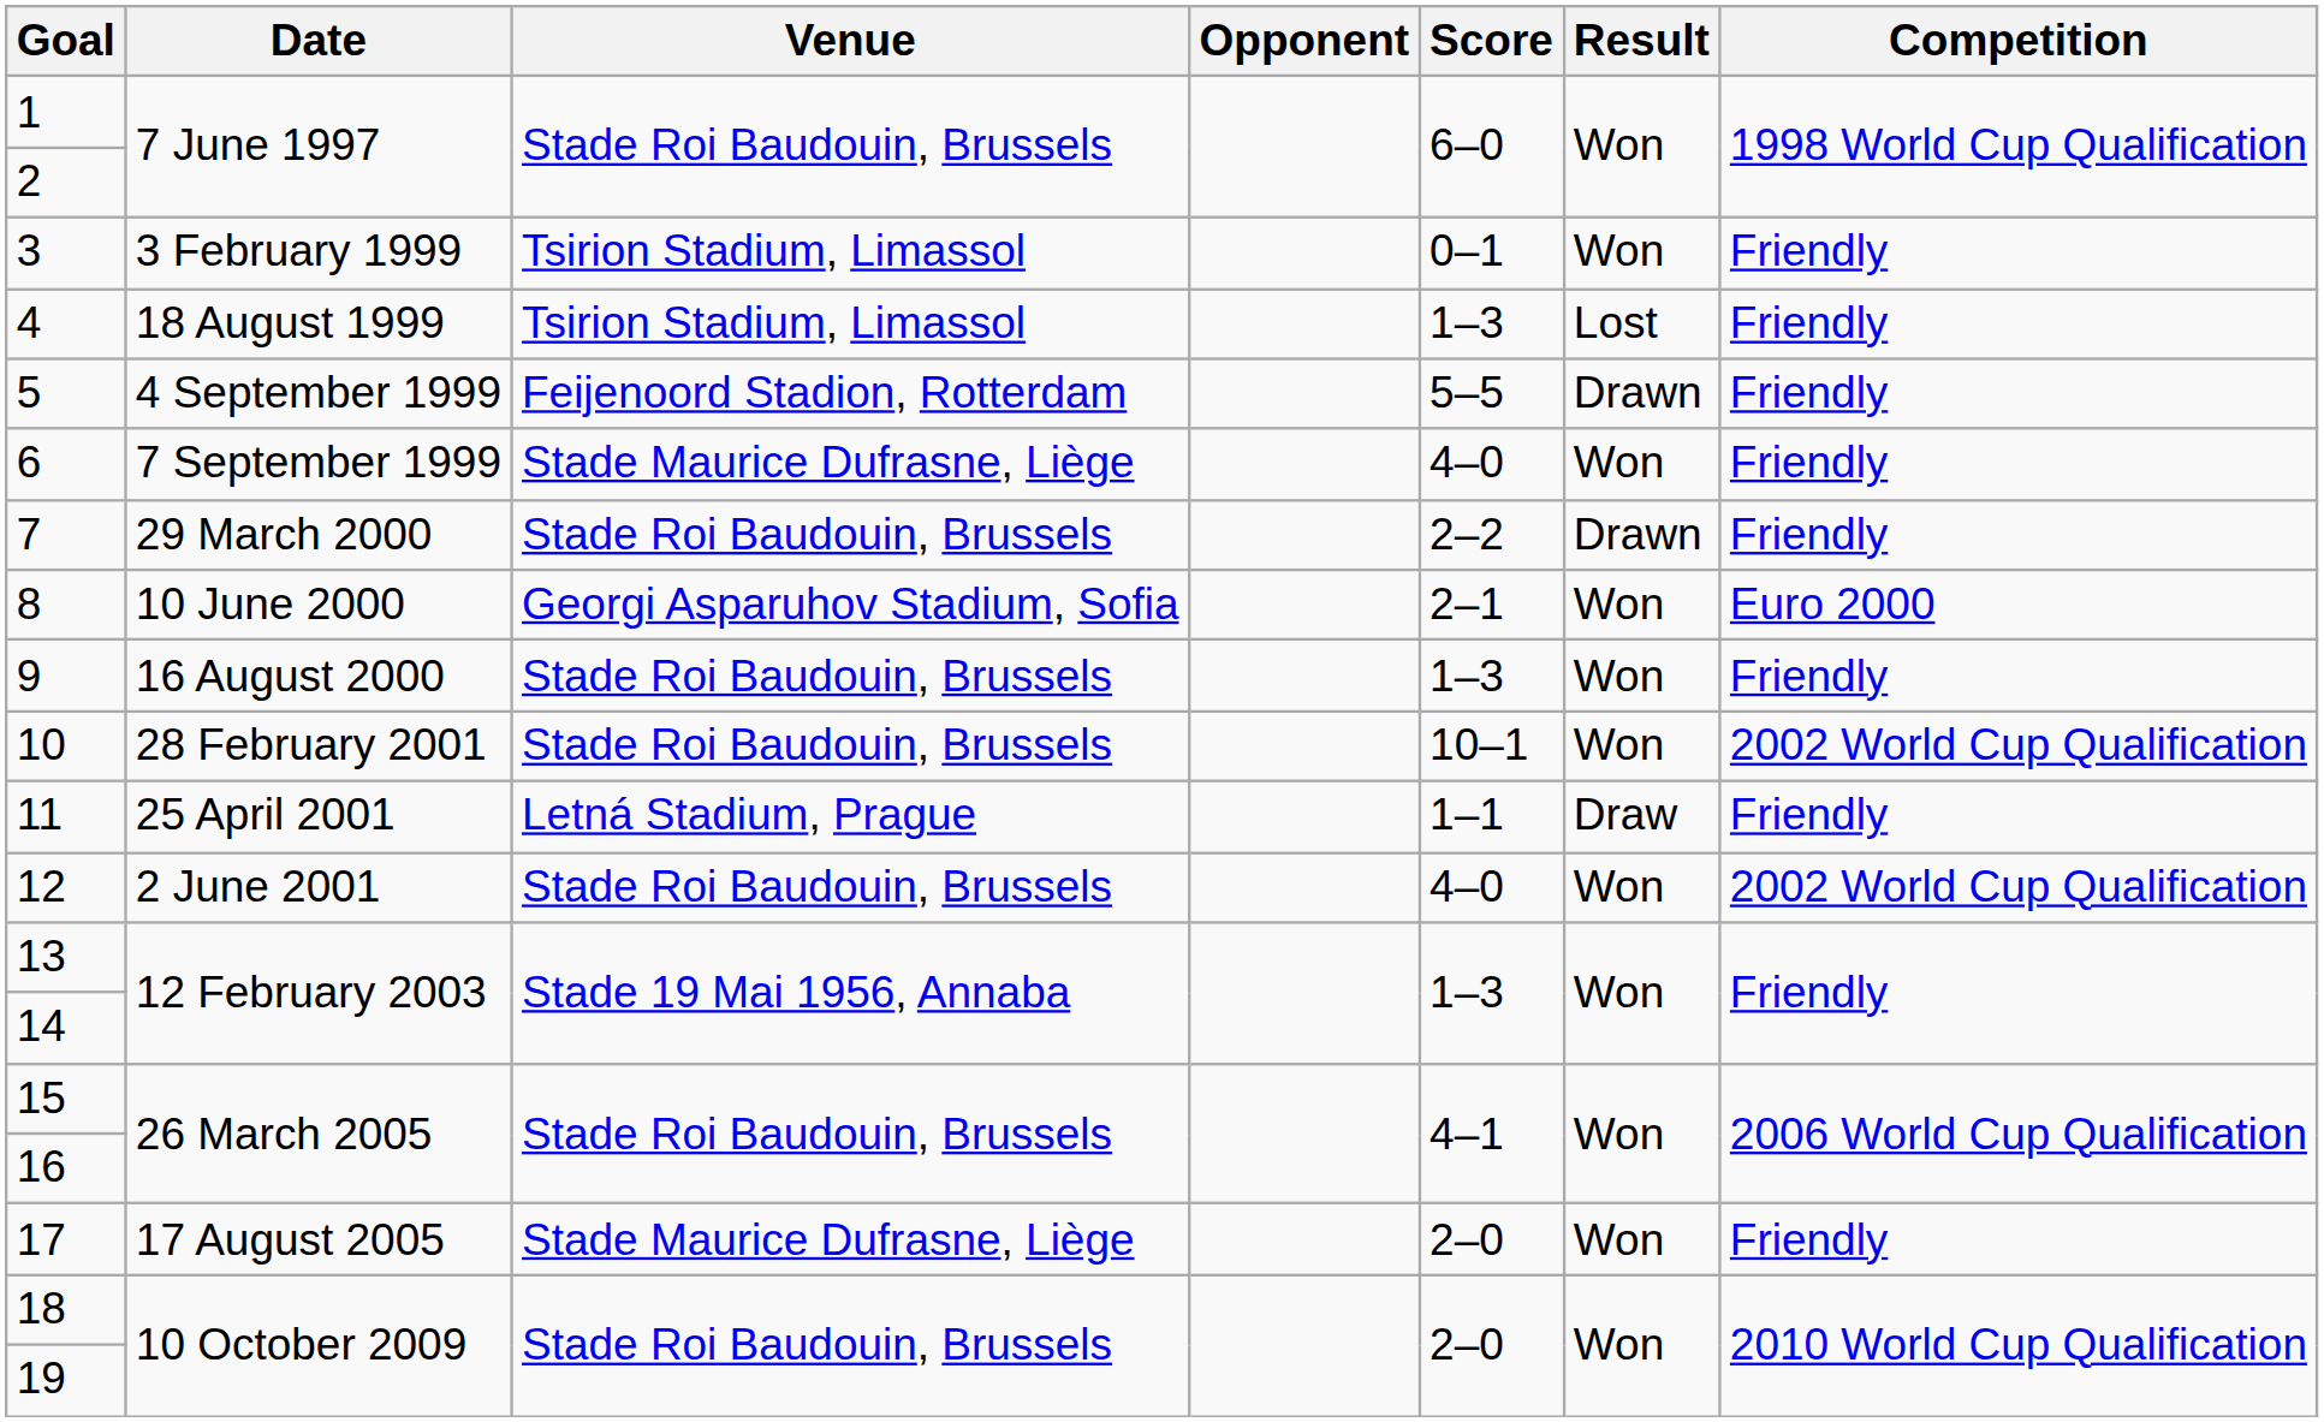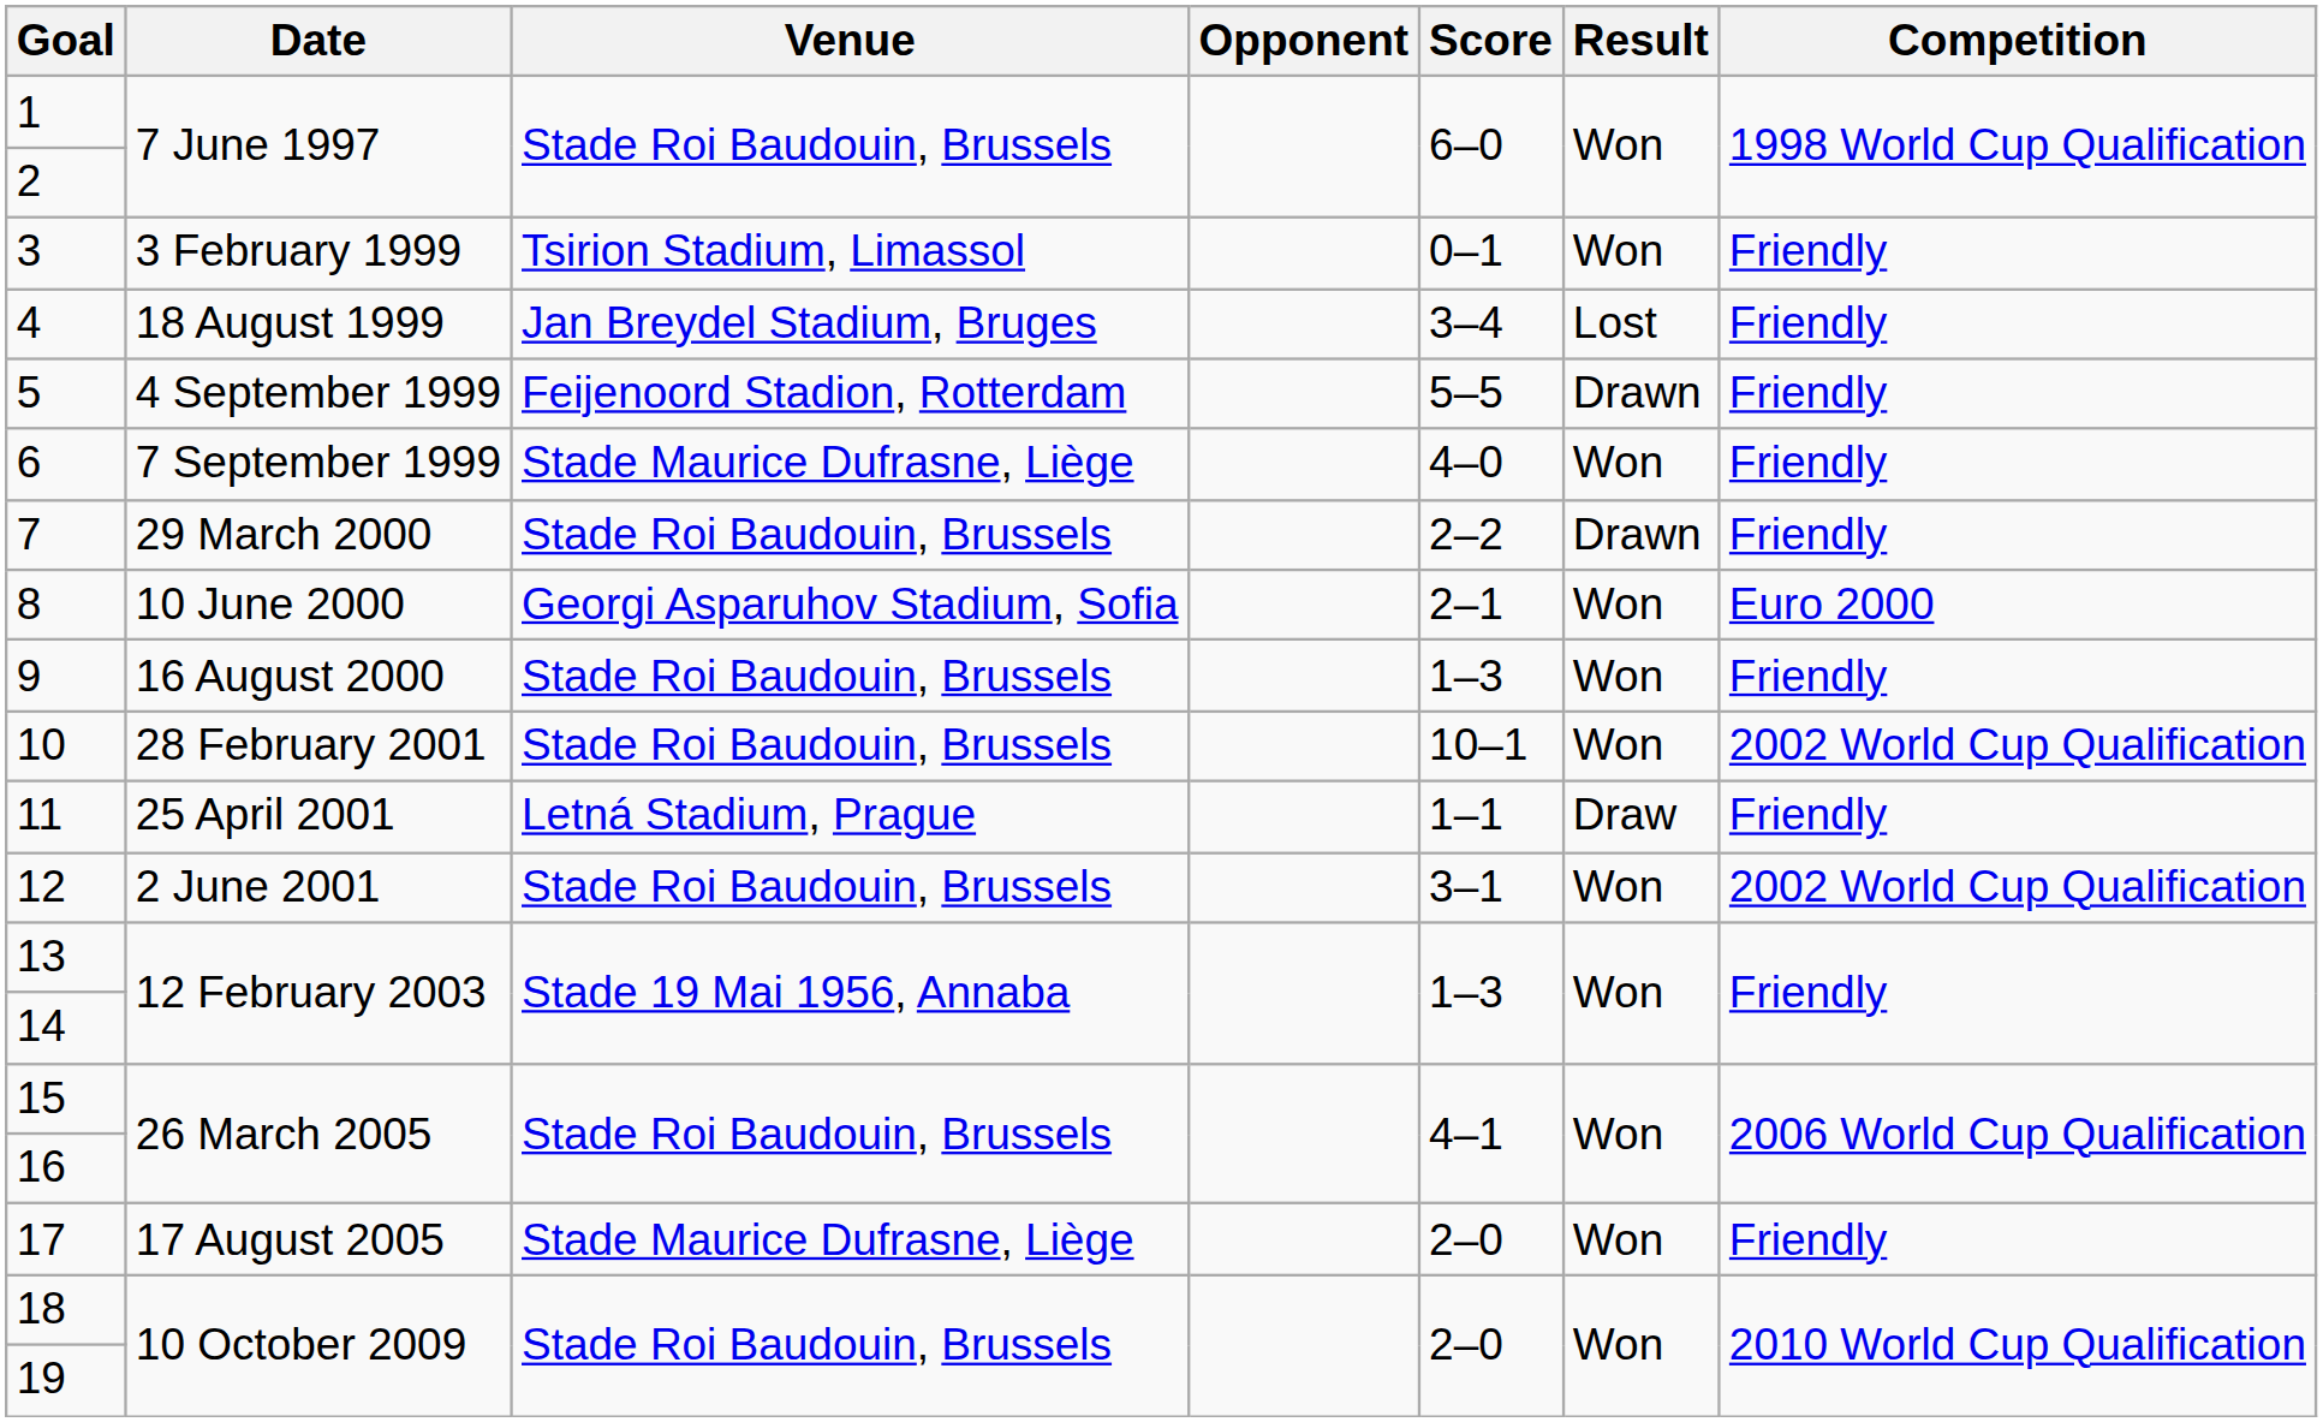4 | Venue: Tsirion Stadium, Limassol -> Jan Breydel Stadium, Bruges
4 | Score: 1–3 -> 3–4
12 | Score: 4–0 -> 3–1
